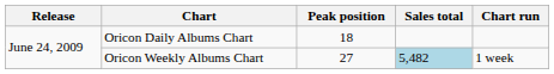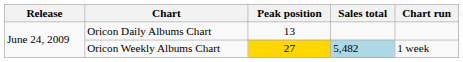Oricon Daily Albums Chart | Peak position: 18 -> 13
Oricon Weekly Albums Chart | Peak position: no background -> gold background
